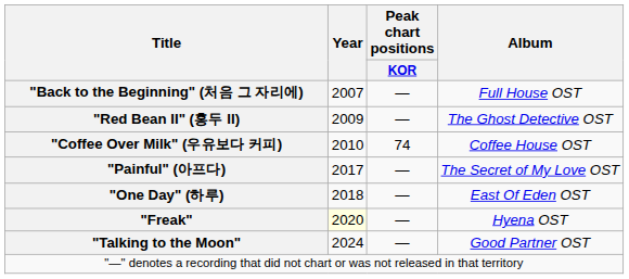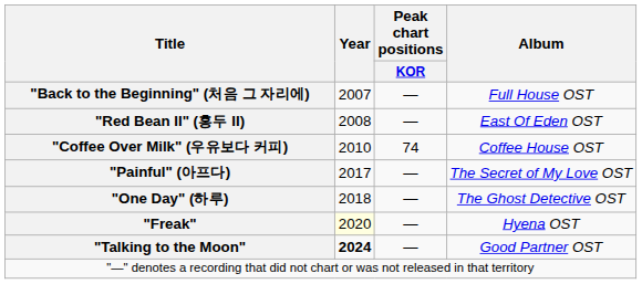"Red Bean II" (홍두 II) | Year: 2009 -> 2008
"Red Bean II" (홍두 II) | Album: The Ghost Detective OST -> East Of Eden OST
"One Day" (하루) | Album: East Of Eden OST -> The Ghost Detective OST
"Talking to the Moon" | Year: normal -> bold
